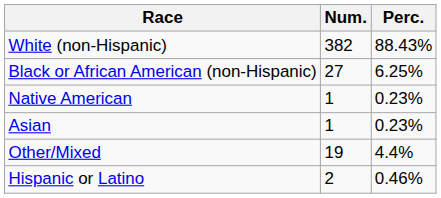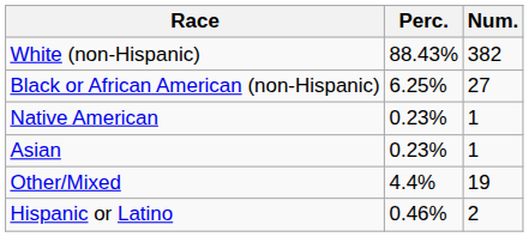columns swapped: Num. <-> Perc.
